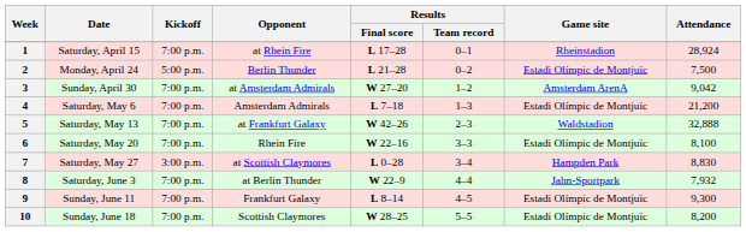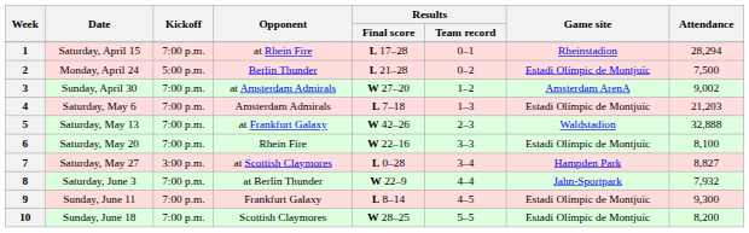1 | Attendance: 28,924 -> 28,294
3 | Attendance: 9,042 -> 9,002
4 | Attendance: 21,200 -> 21,203
7 | Attendance: 8,830 -> 8,827
